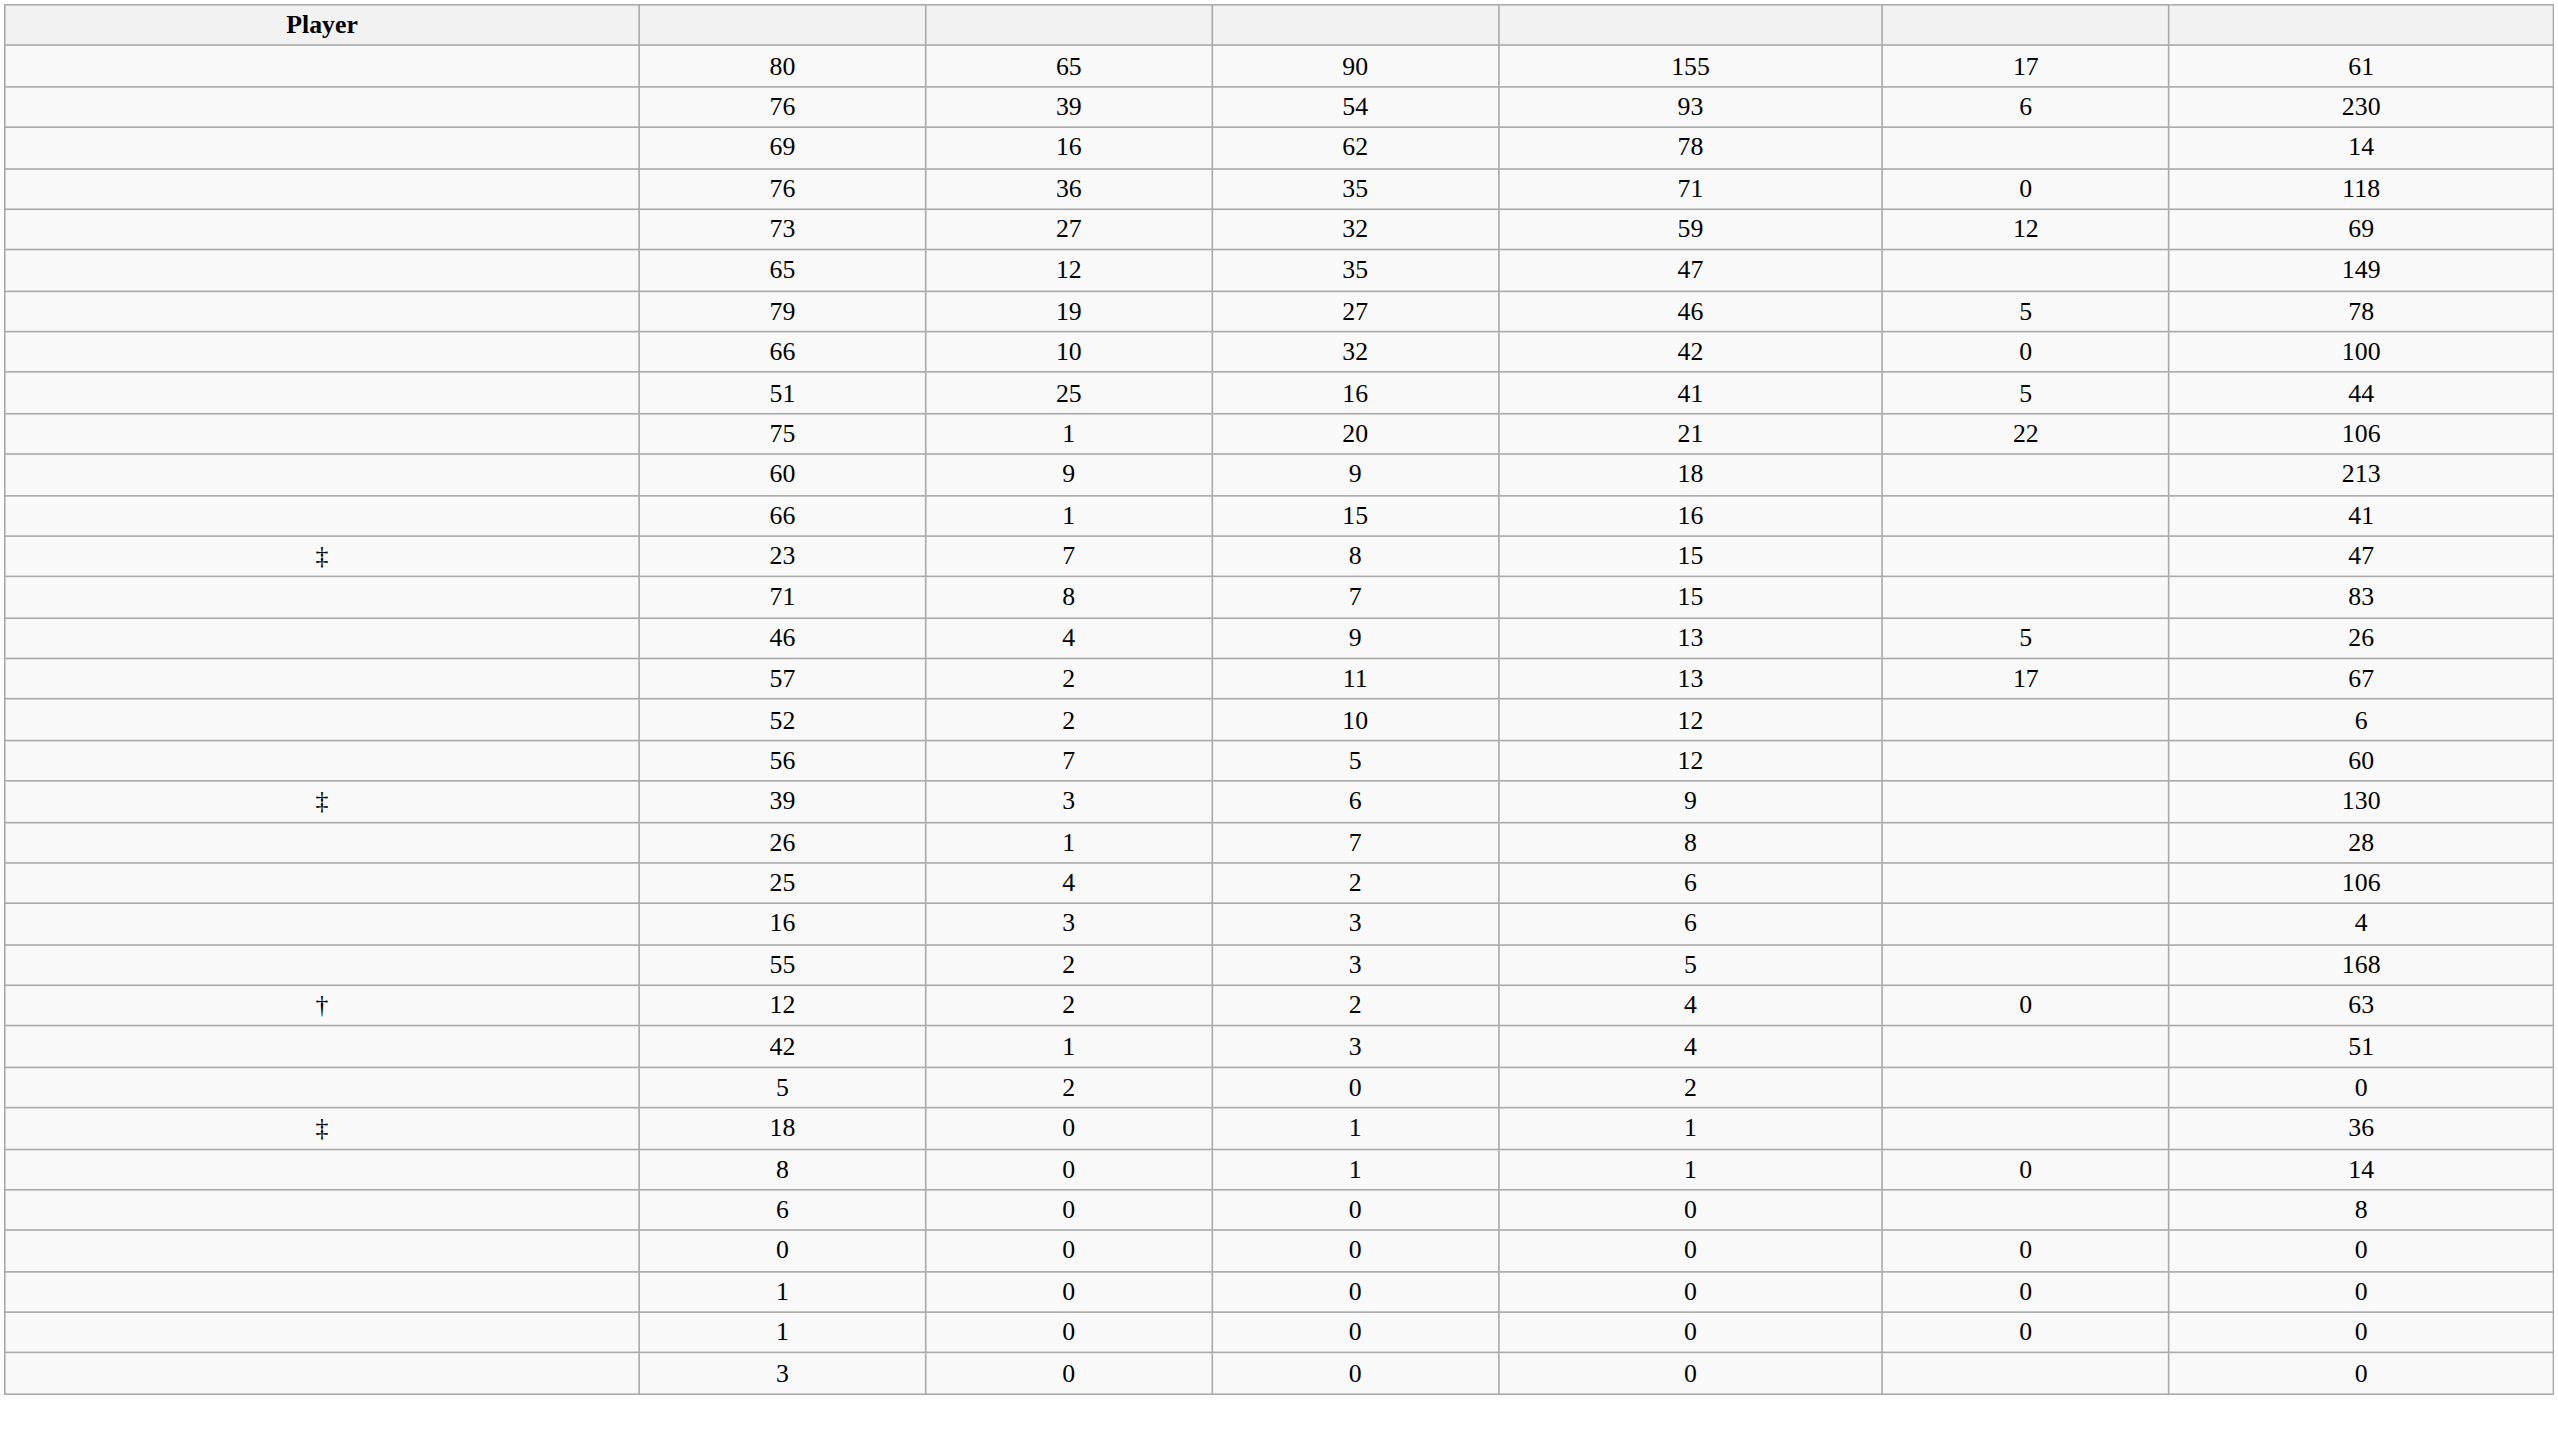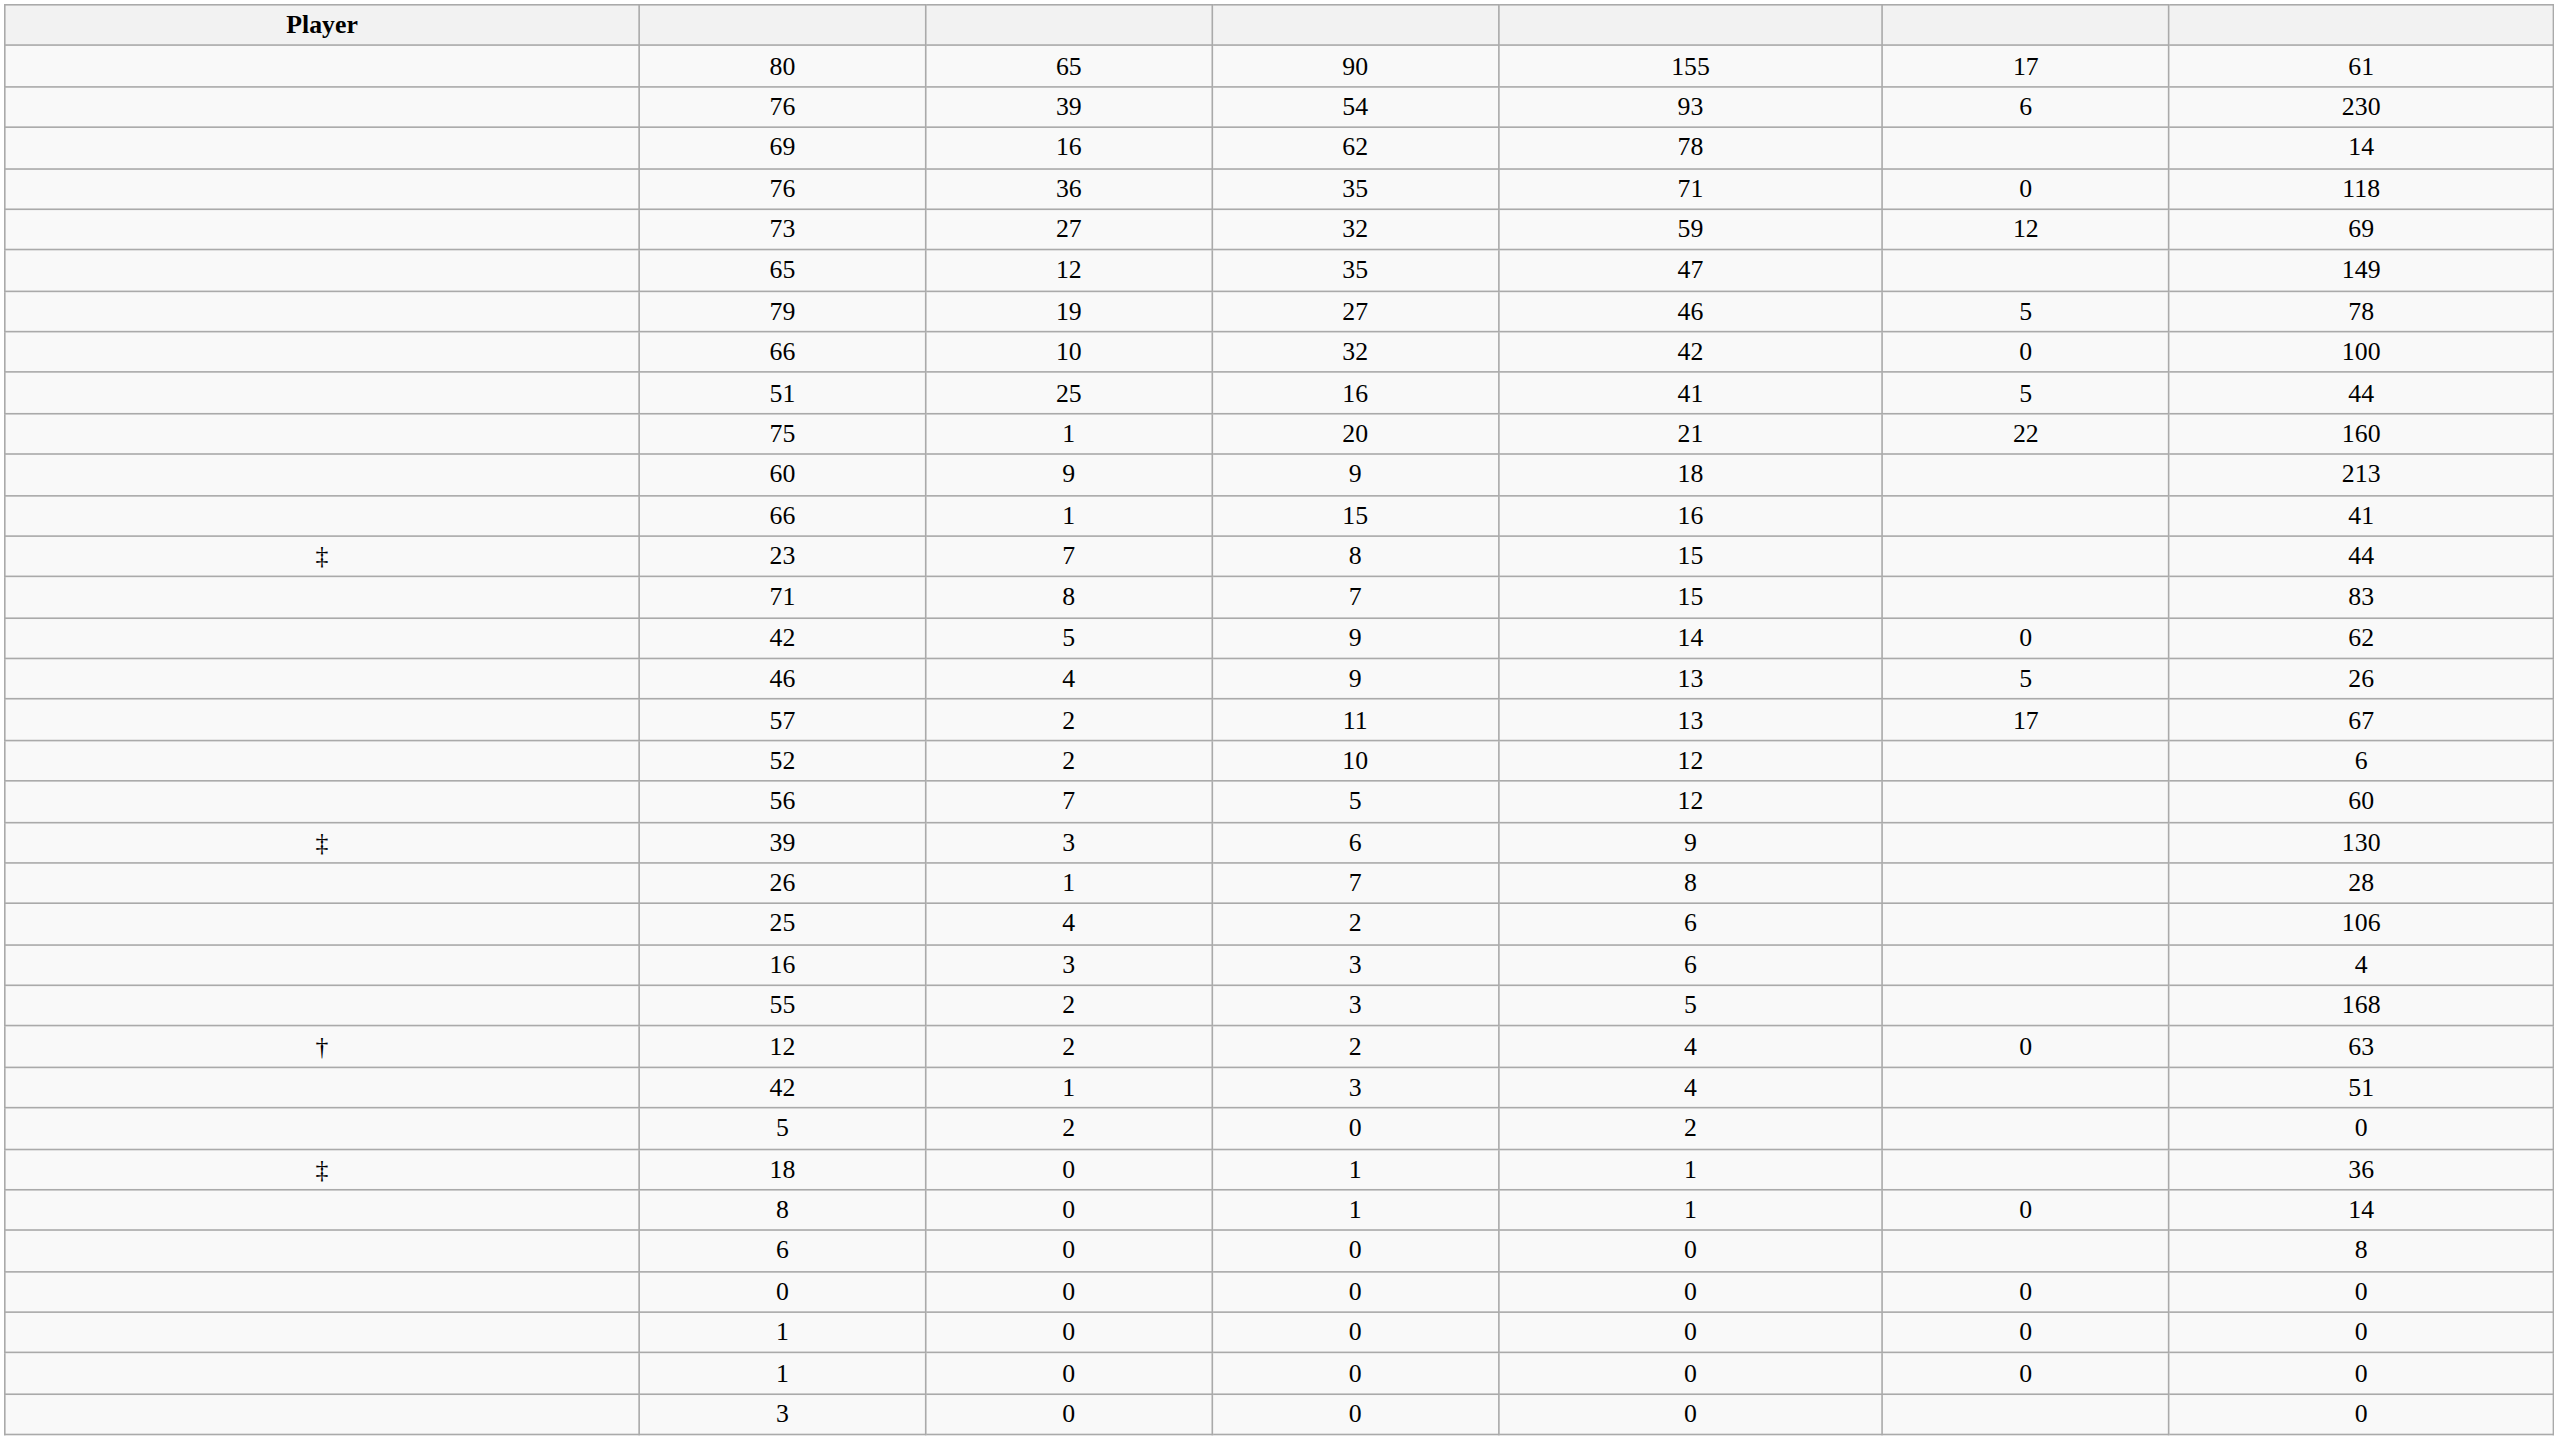75 | column 7: 106 -> 160
23 | column 7: 47 -> 44
+ row: 42 | 5 | 9 | 14 | 0 | 62
